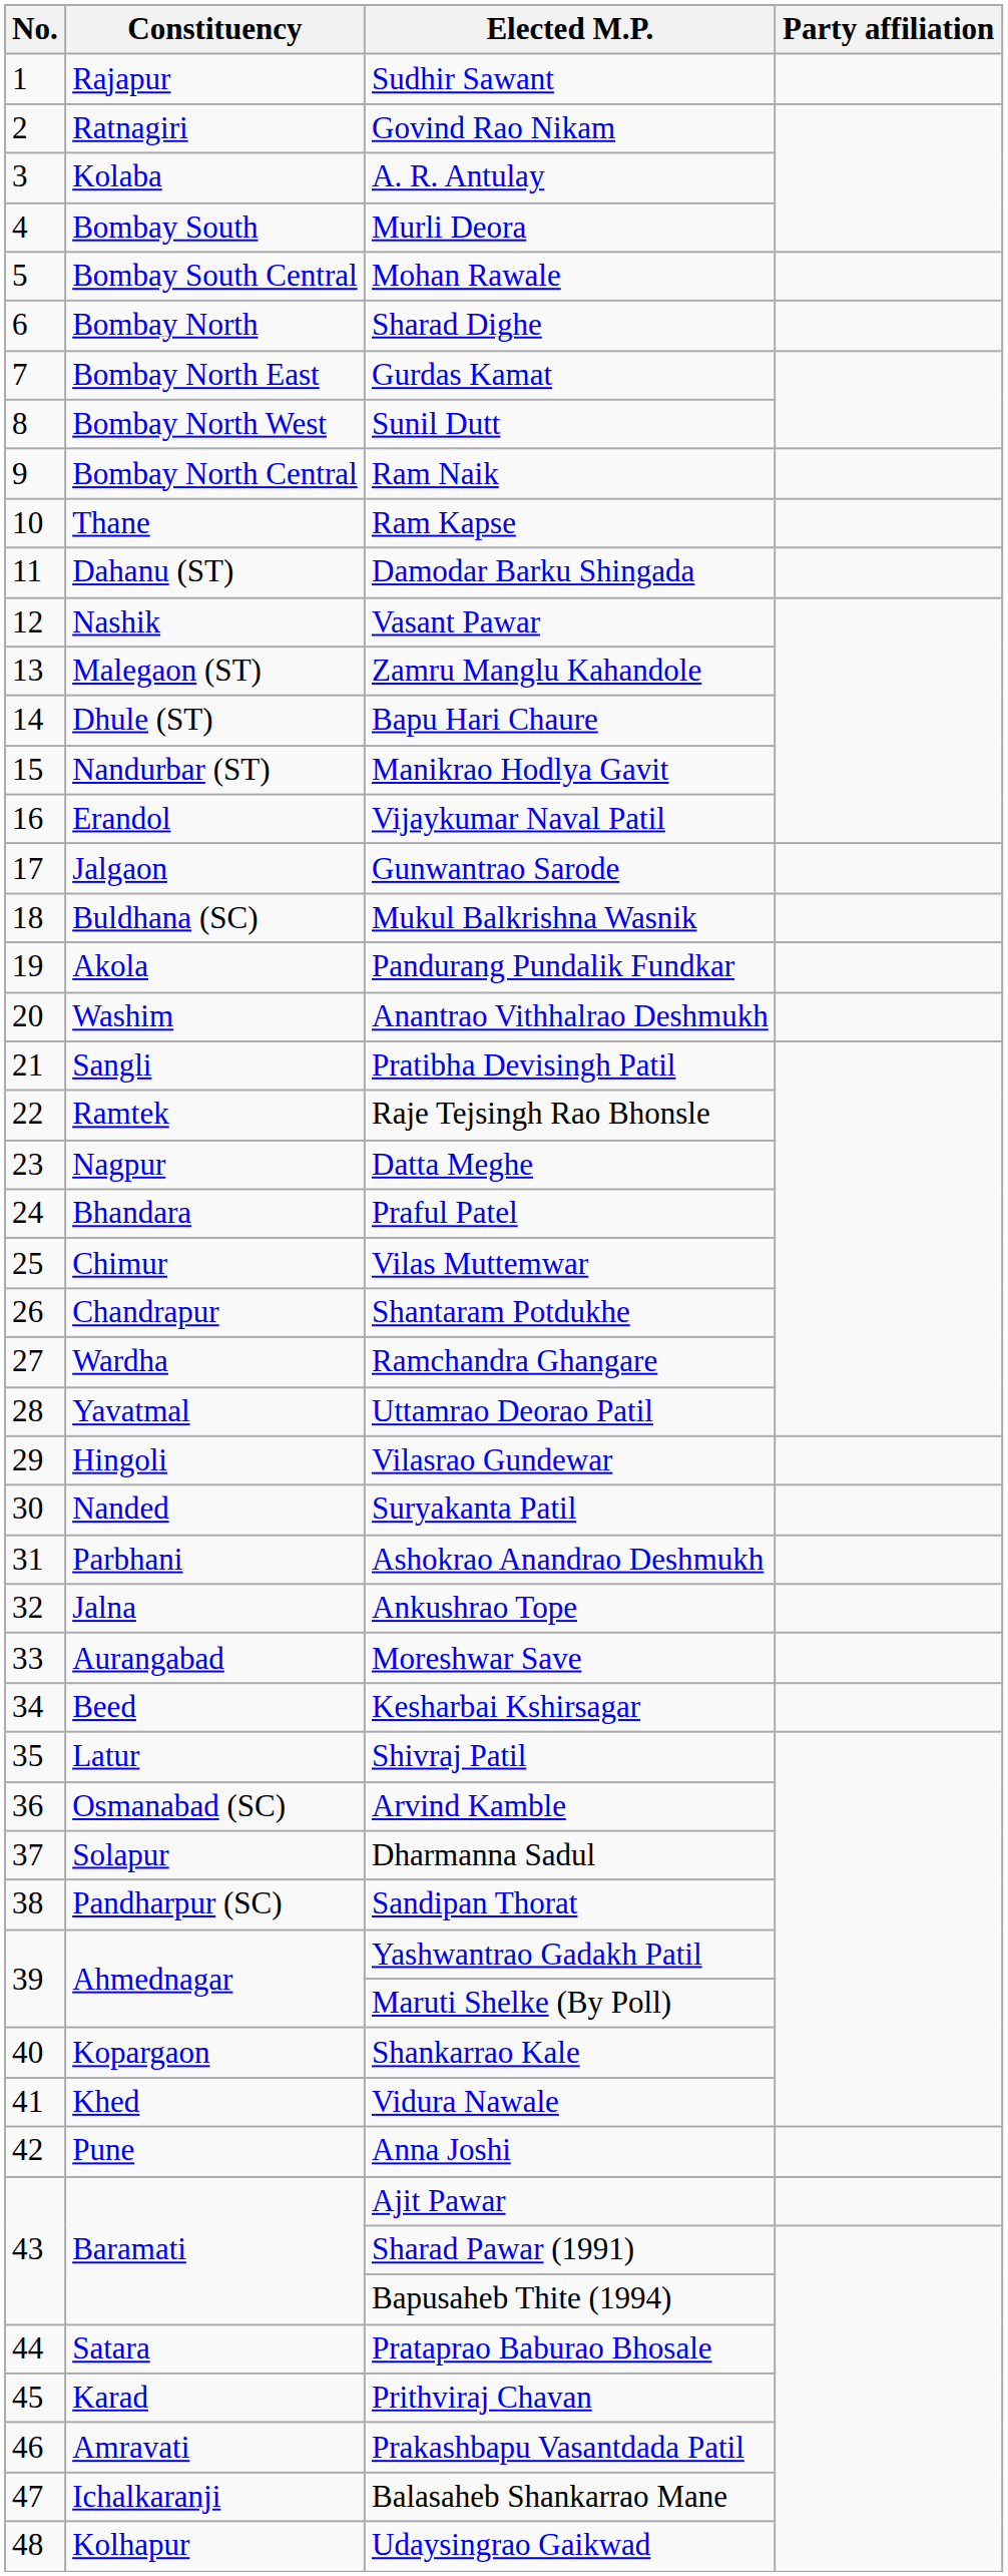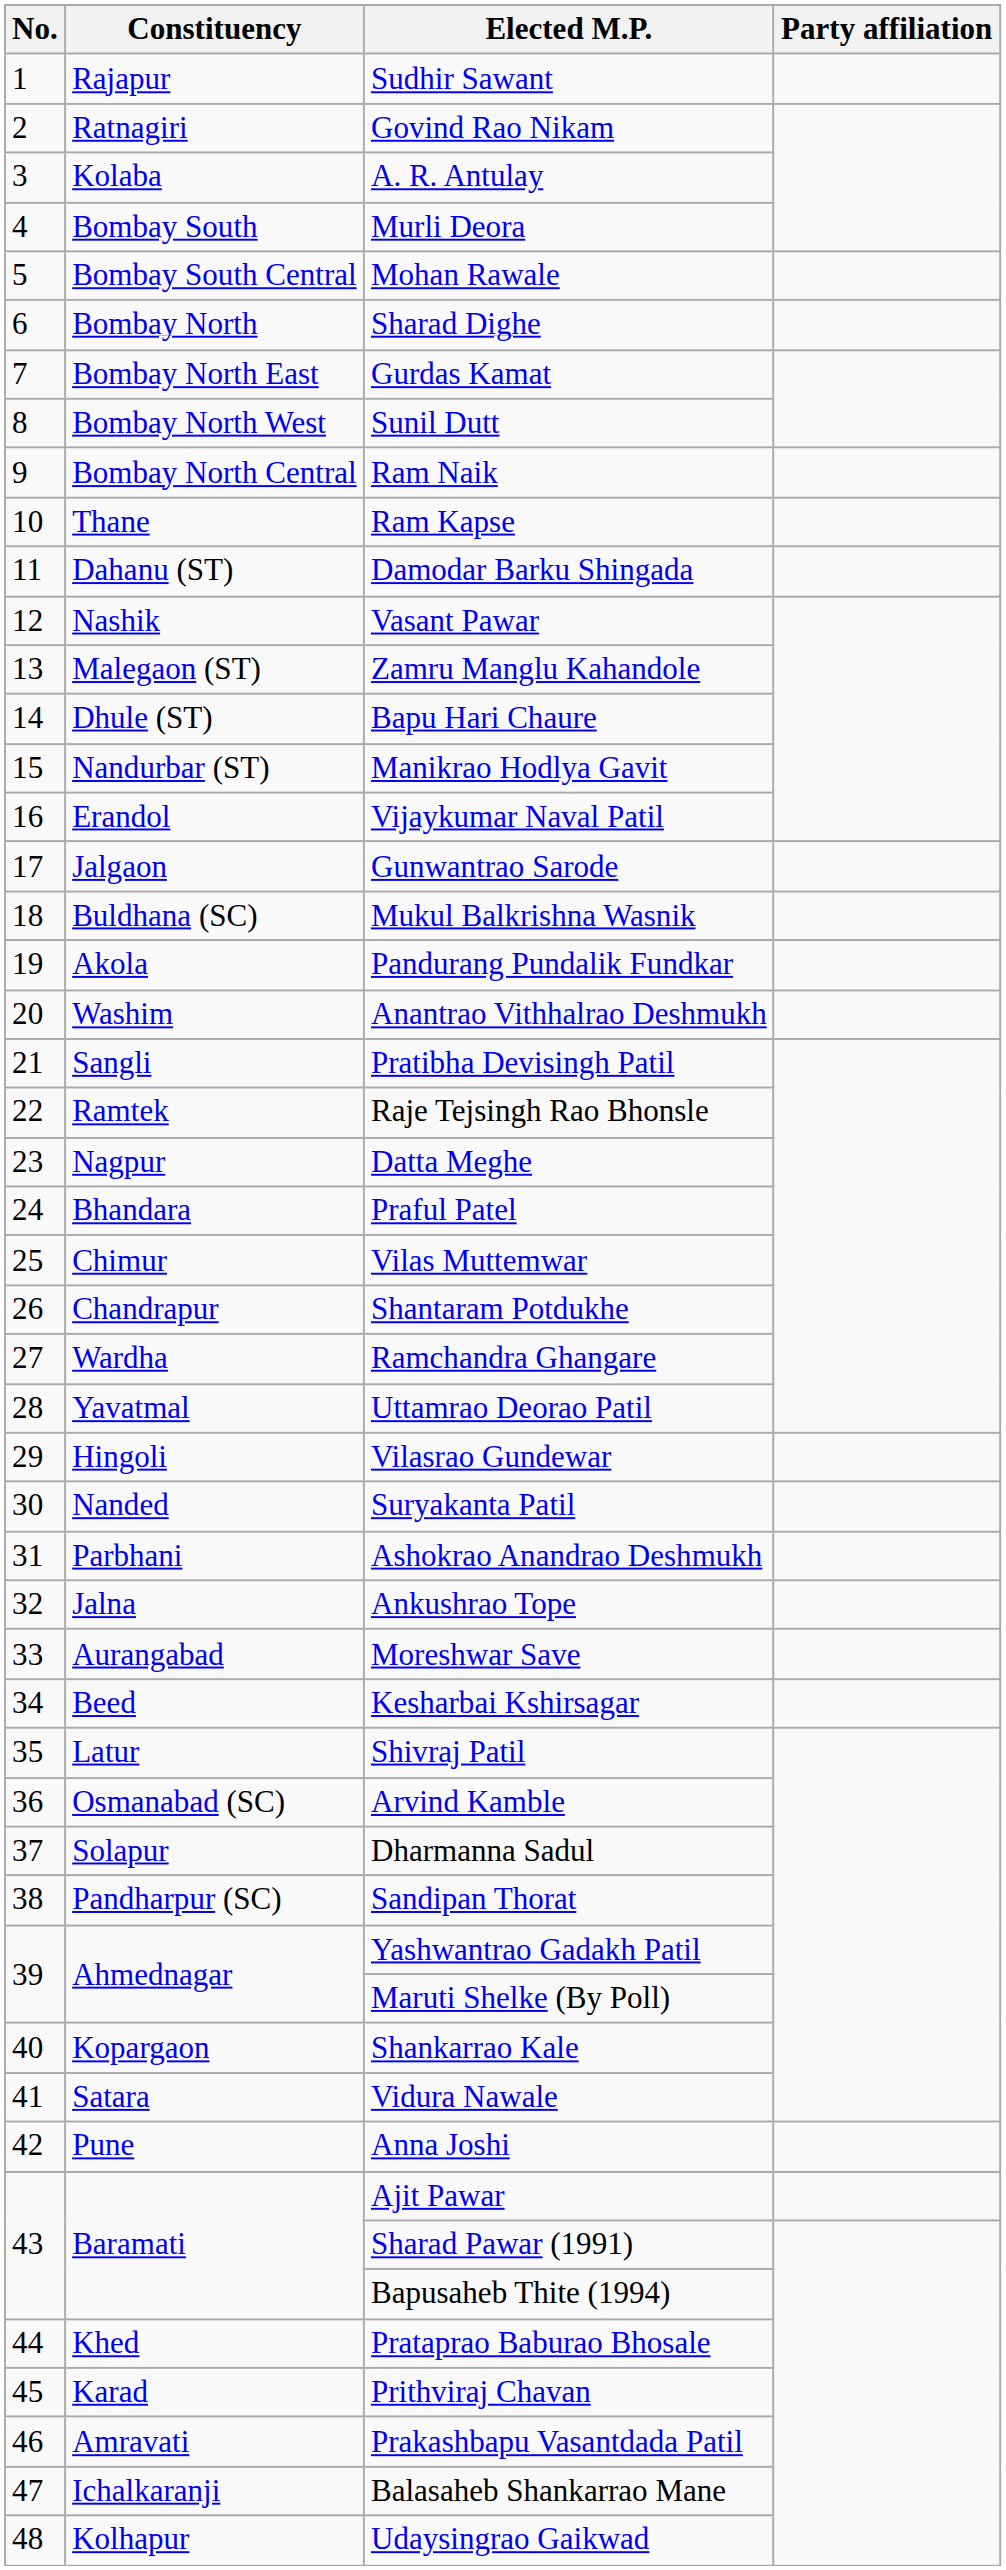Vidura Nawale | Constituency: Khed -> Satara
Prataprao Baburao Bhosale | Constituency: Satara -> Khed
